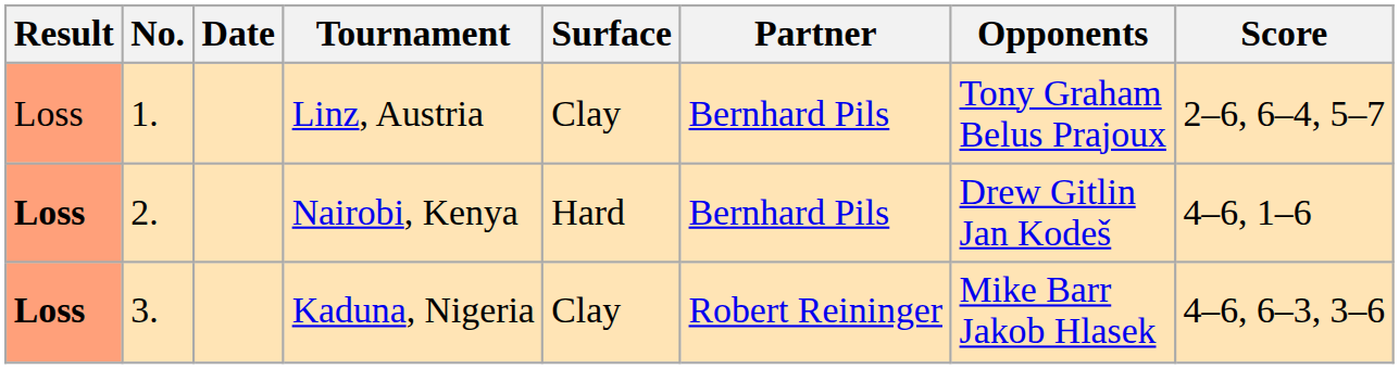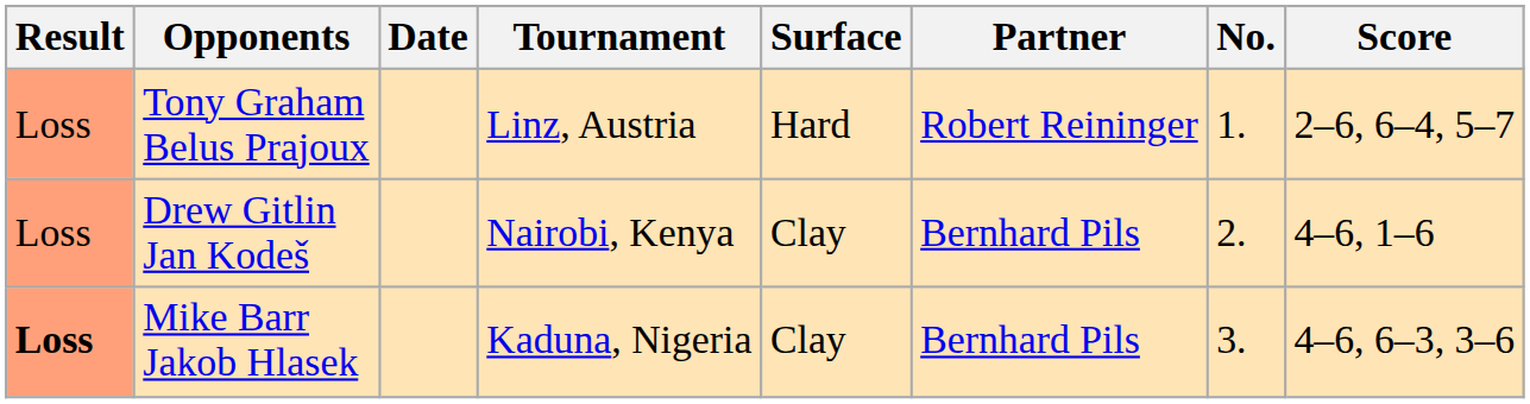columns swapped: No. <-> Opponents
Linz, Austria | Surface: Clay -> Hard
Linz, Austria | Partner: Bernhard Pils -> Robert Reininger
Nairobi, Kenya | Result: bold -> normal
Nairobi, Kenya | Surface: Hard -> Clay
Kaduna, Nigeria | Partner: Robert Reininger -> Bernhard Pils
